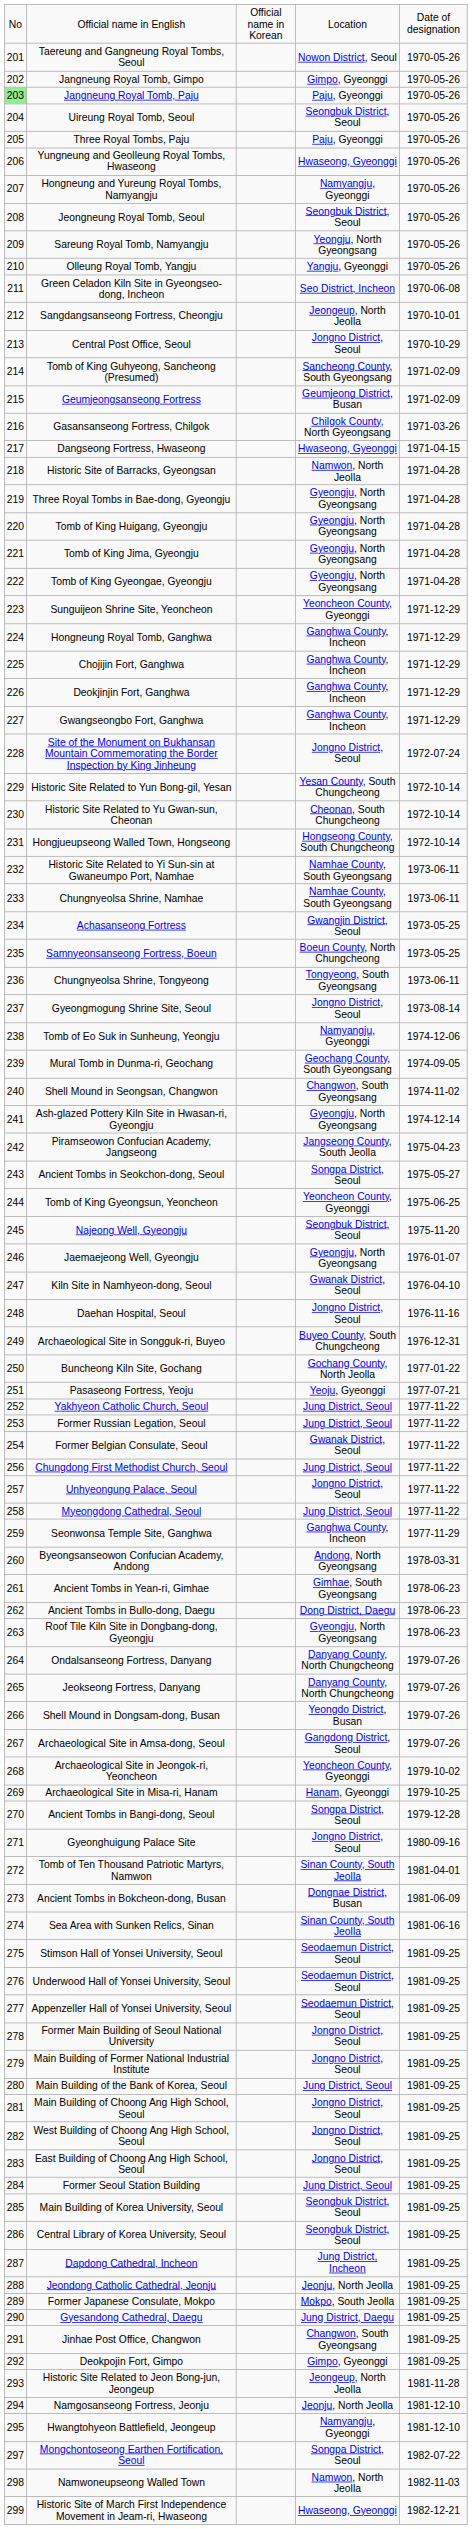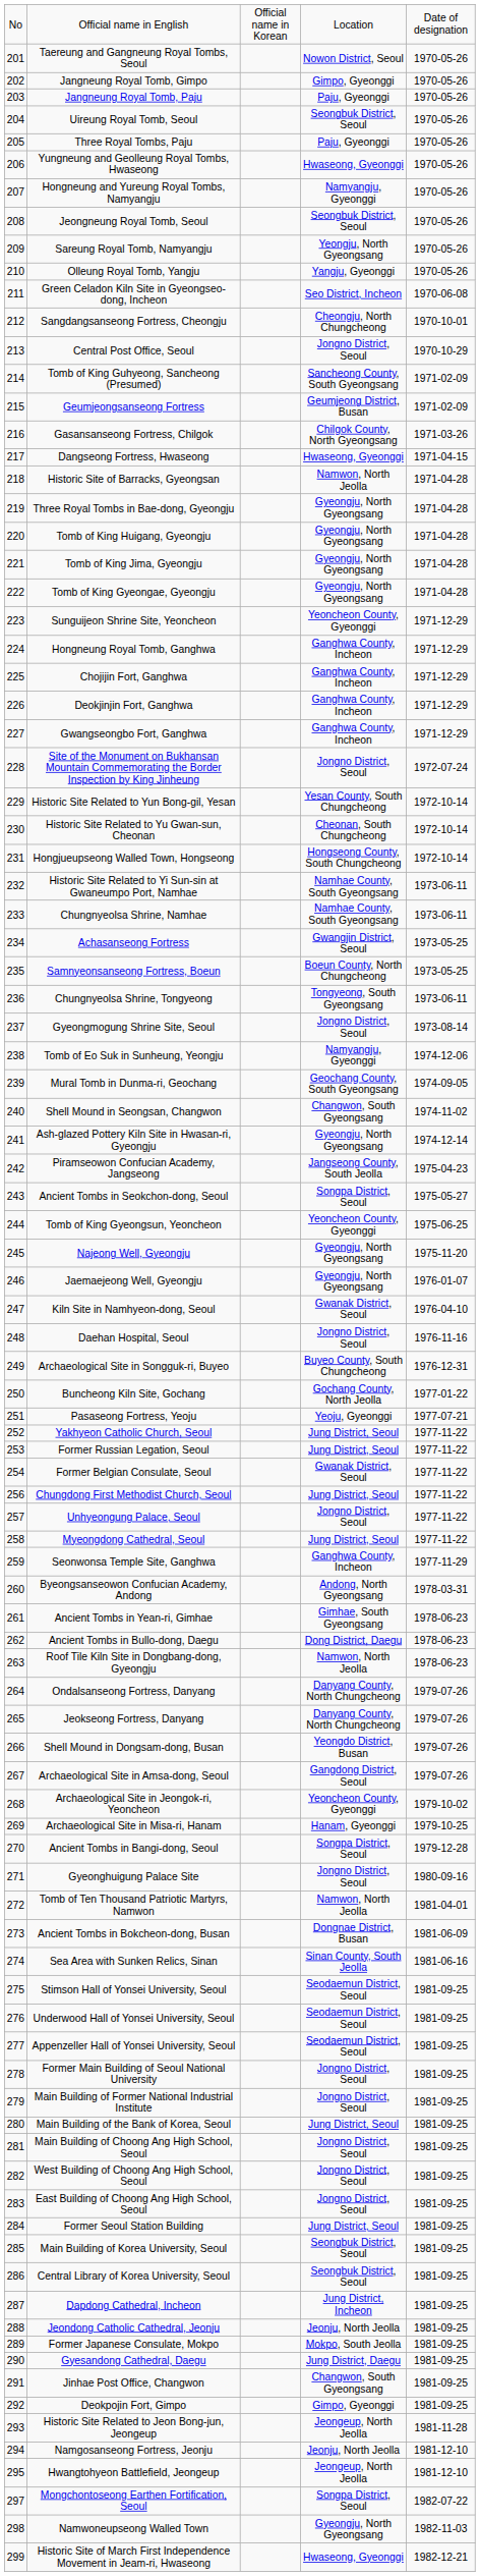Jangneung Royal Tomb, Paju | column 1: lightgreen background -> no background
Sangdangsanseong Fortress, Cheongju | column 4: Jeongeup, North Jeolla -> Cheongju, North Chungcheong
Najeong Well, Gyeongju | column 4: Seongbuk District, Seoul -> Gyeongju, North Gyeongsang
Roof Tile Kiln Site in Dongbang-dong, Gyeongju | column 4: Gyeongju, North Gyeongsang -> Namwon, North Jeolla
Tomb of Ten Thousand Patriotic Martyrs, Namwon | column 4: Sinan County, South Jeolla -> Namwon, North Jeolla
Hwangtohyeon Battlefield, Jeongeup | column 4: Namyangju, Gyeonggi -> Jeongeup, North Jeolla
Namwoneupseong Walled Town | column 4: Namwon, North Jeolla -> Gyeongju, North Gyeongsang
